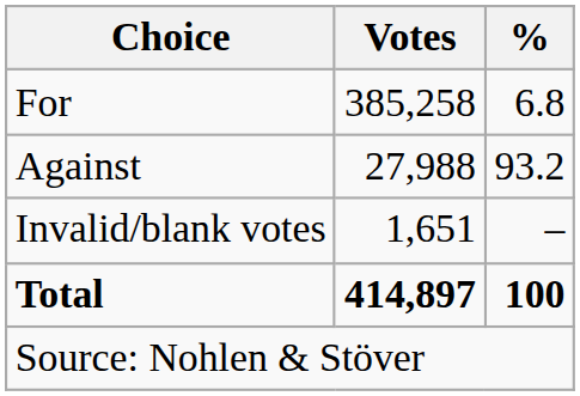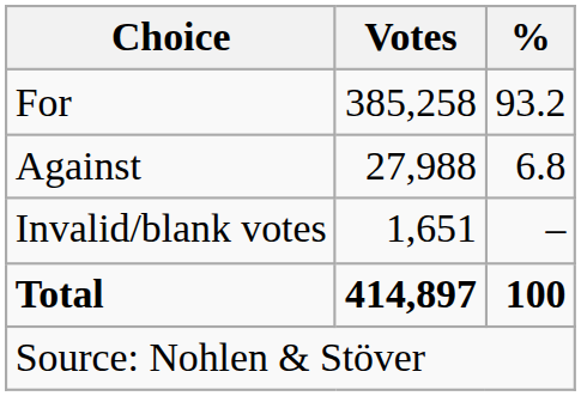For | %: 6.8 -> 93.2
Against | %: 93.2 -> 6.8
